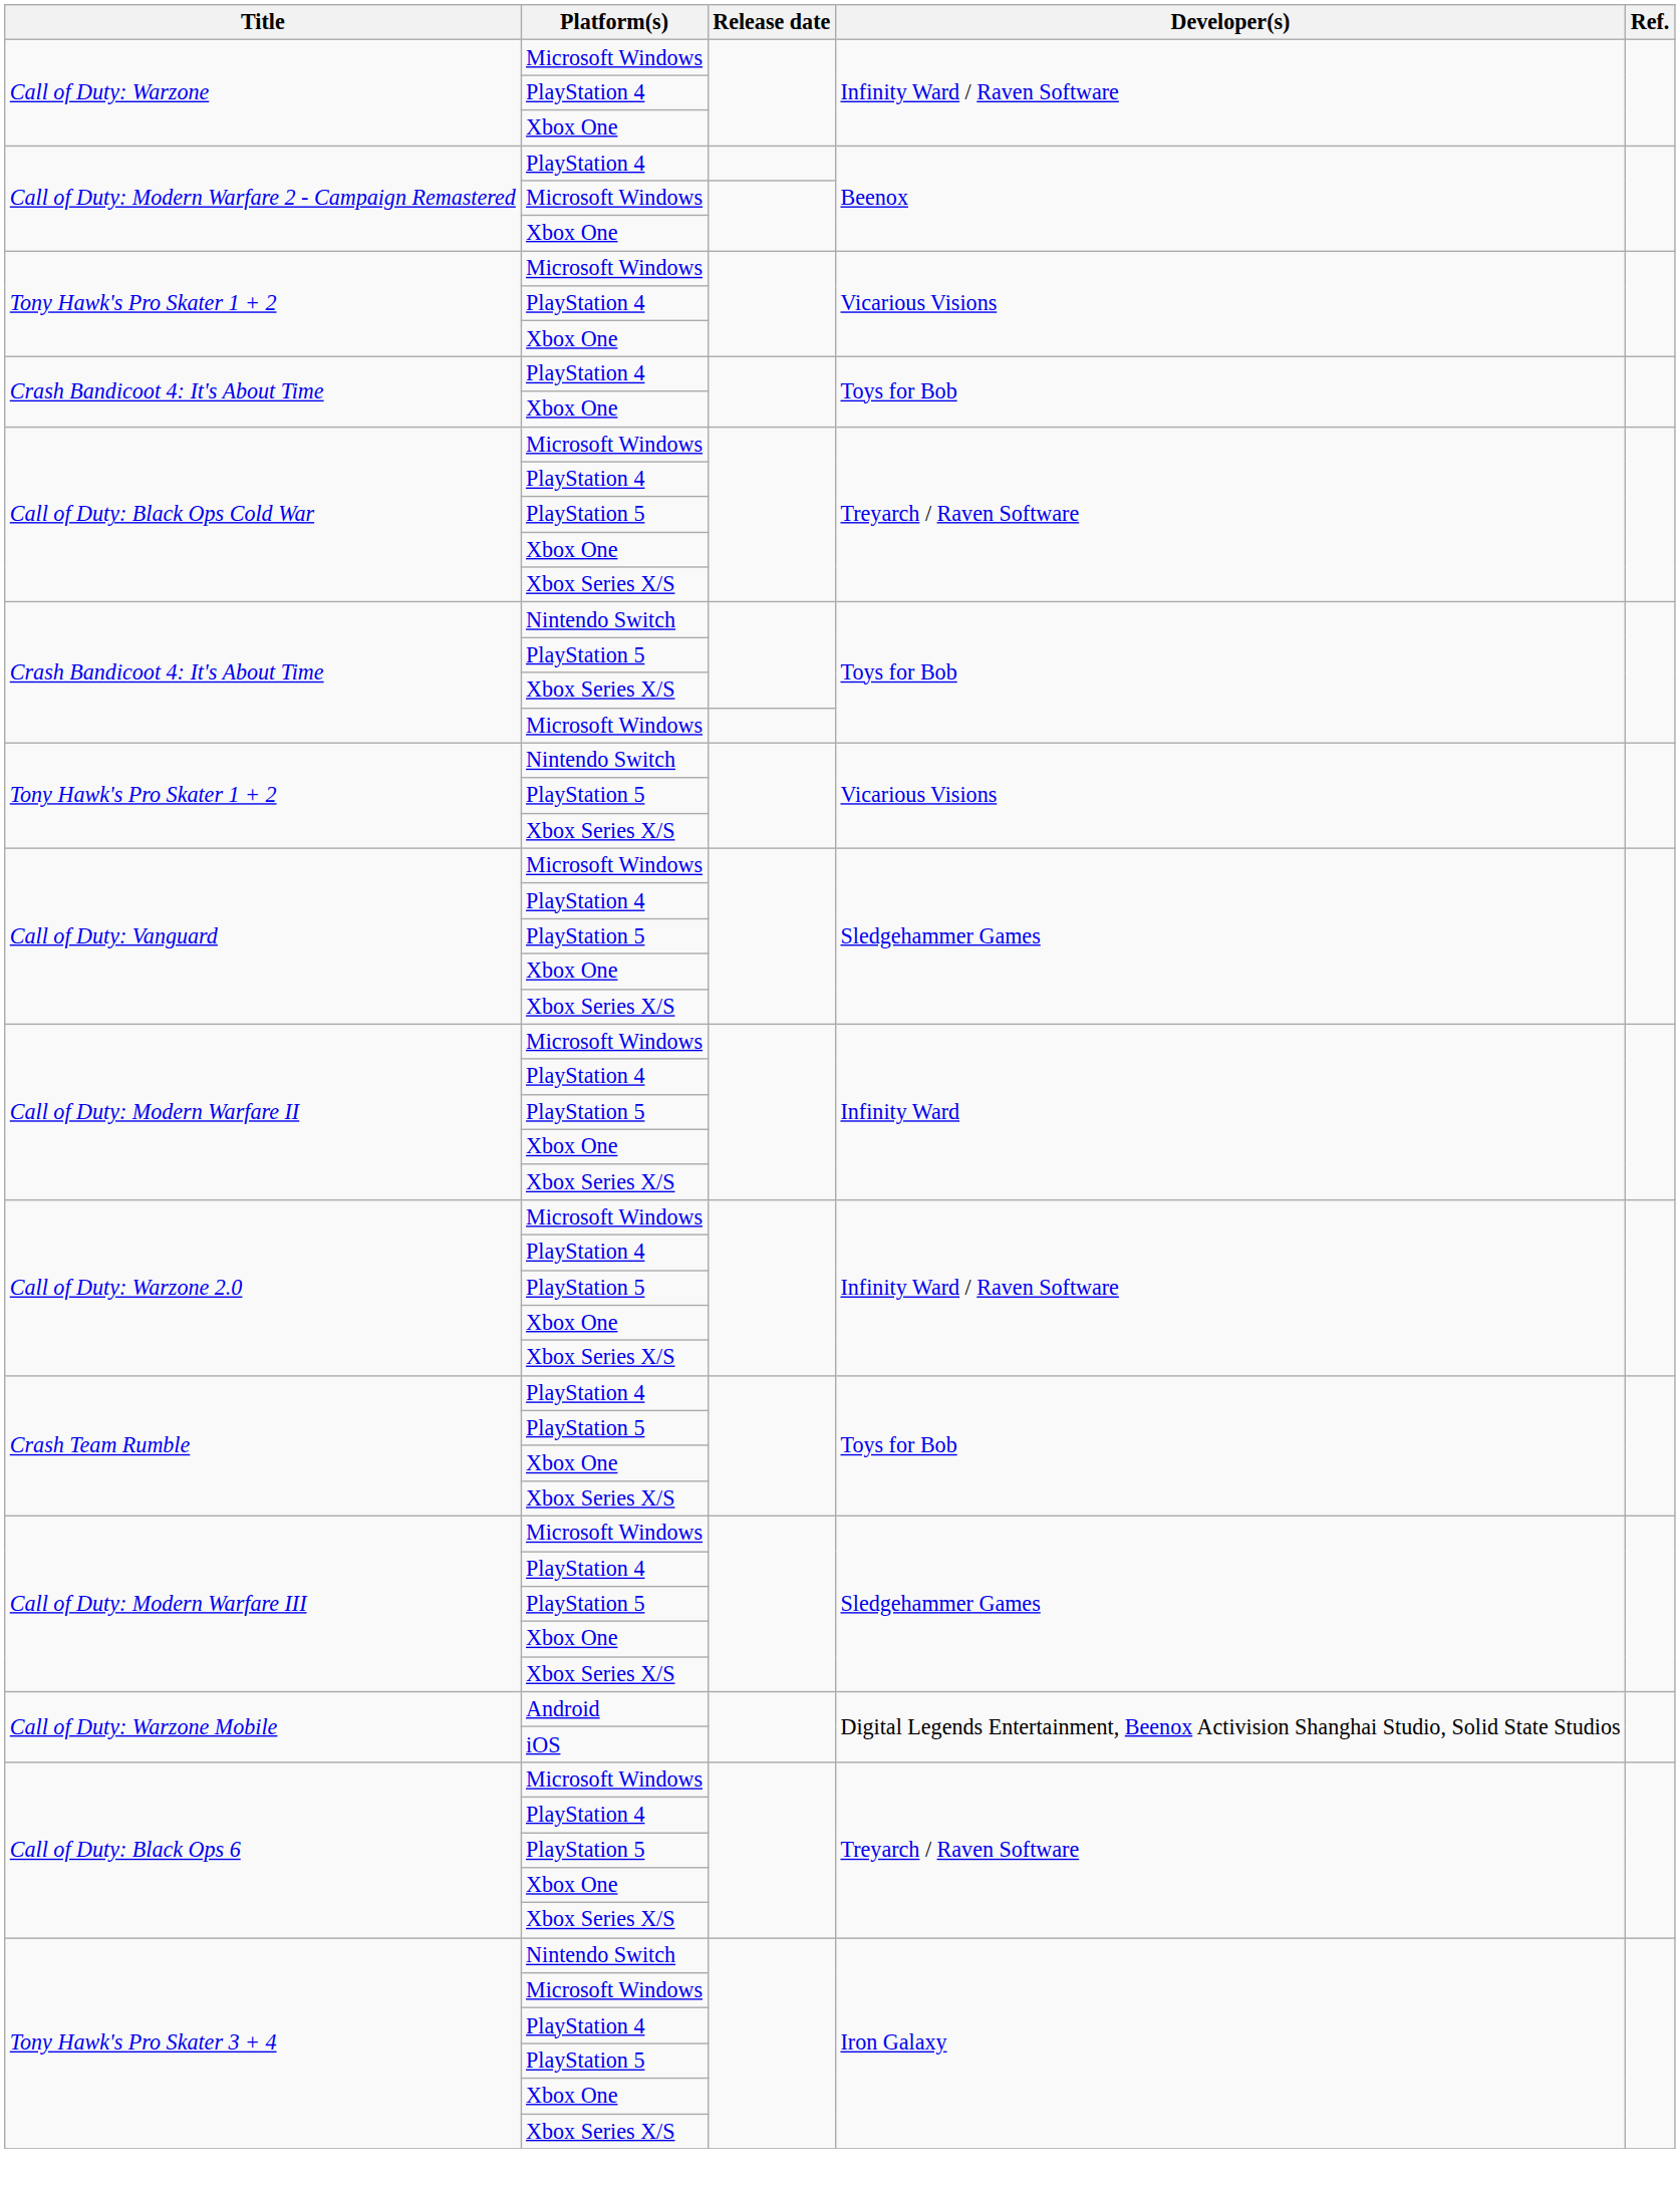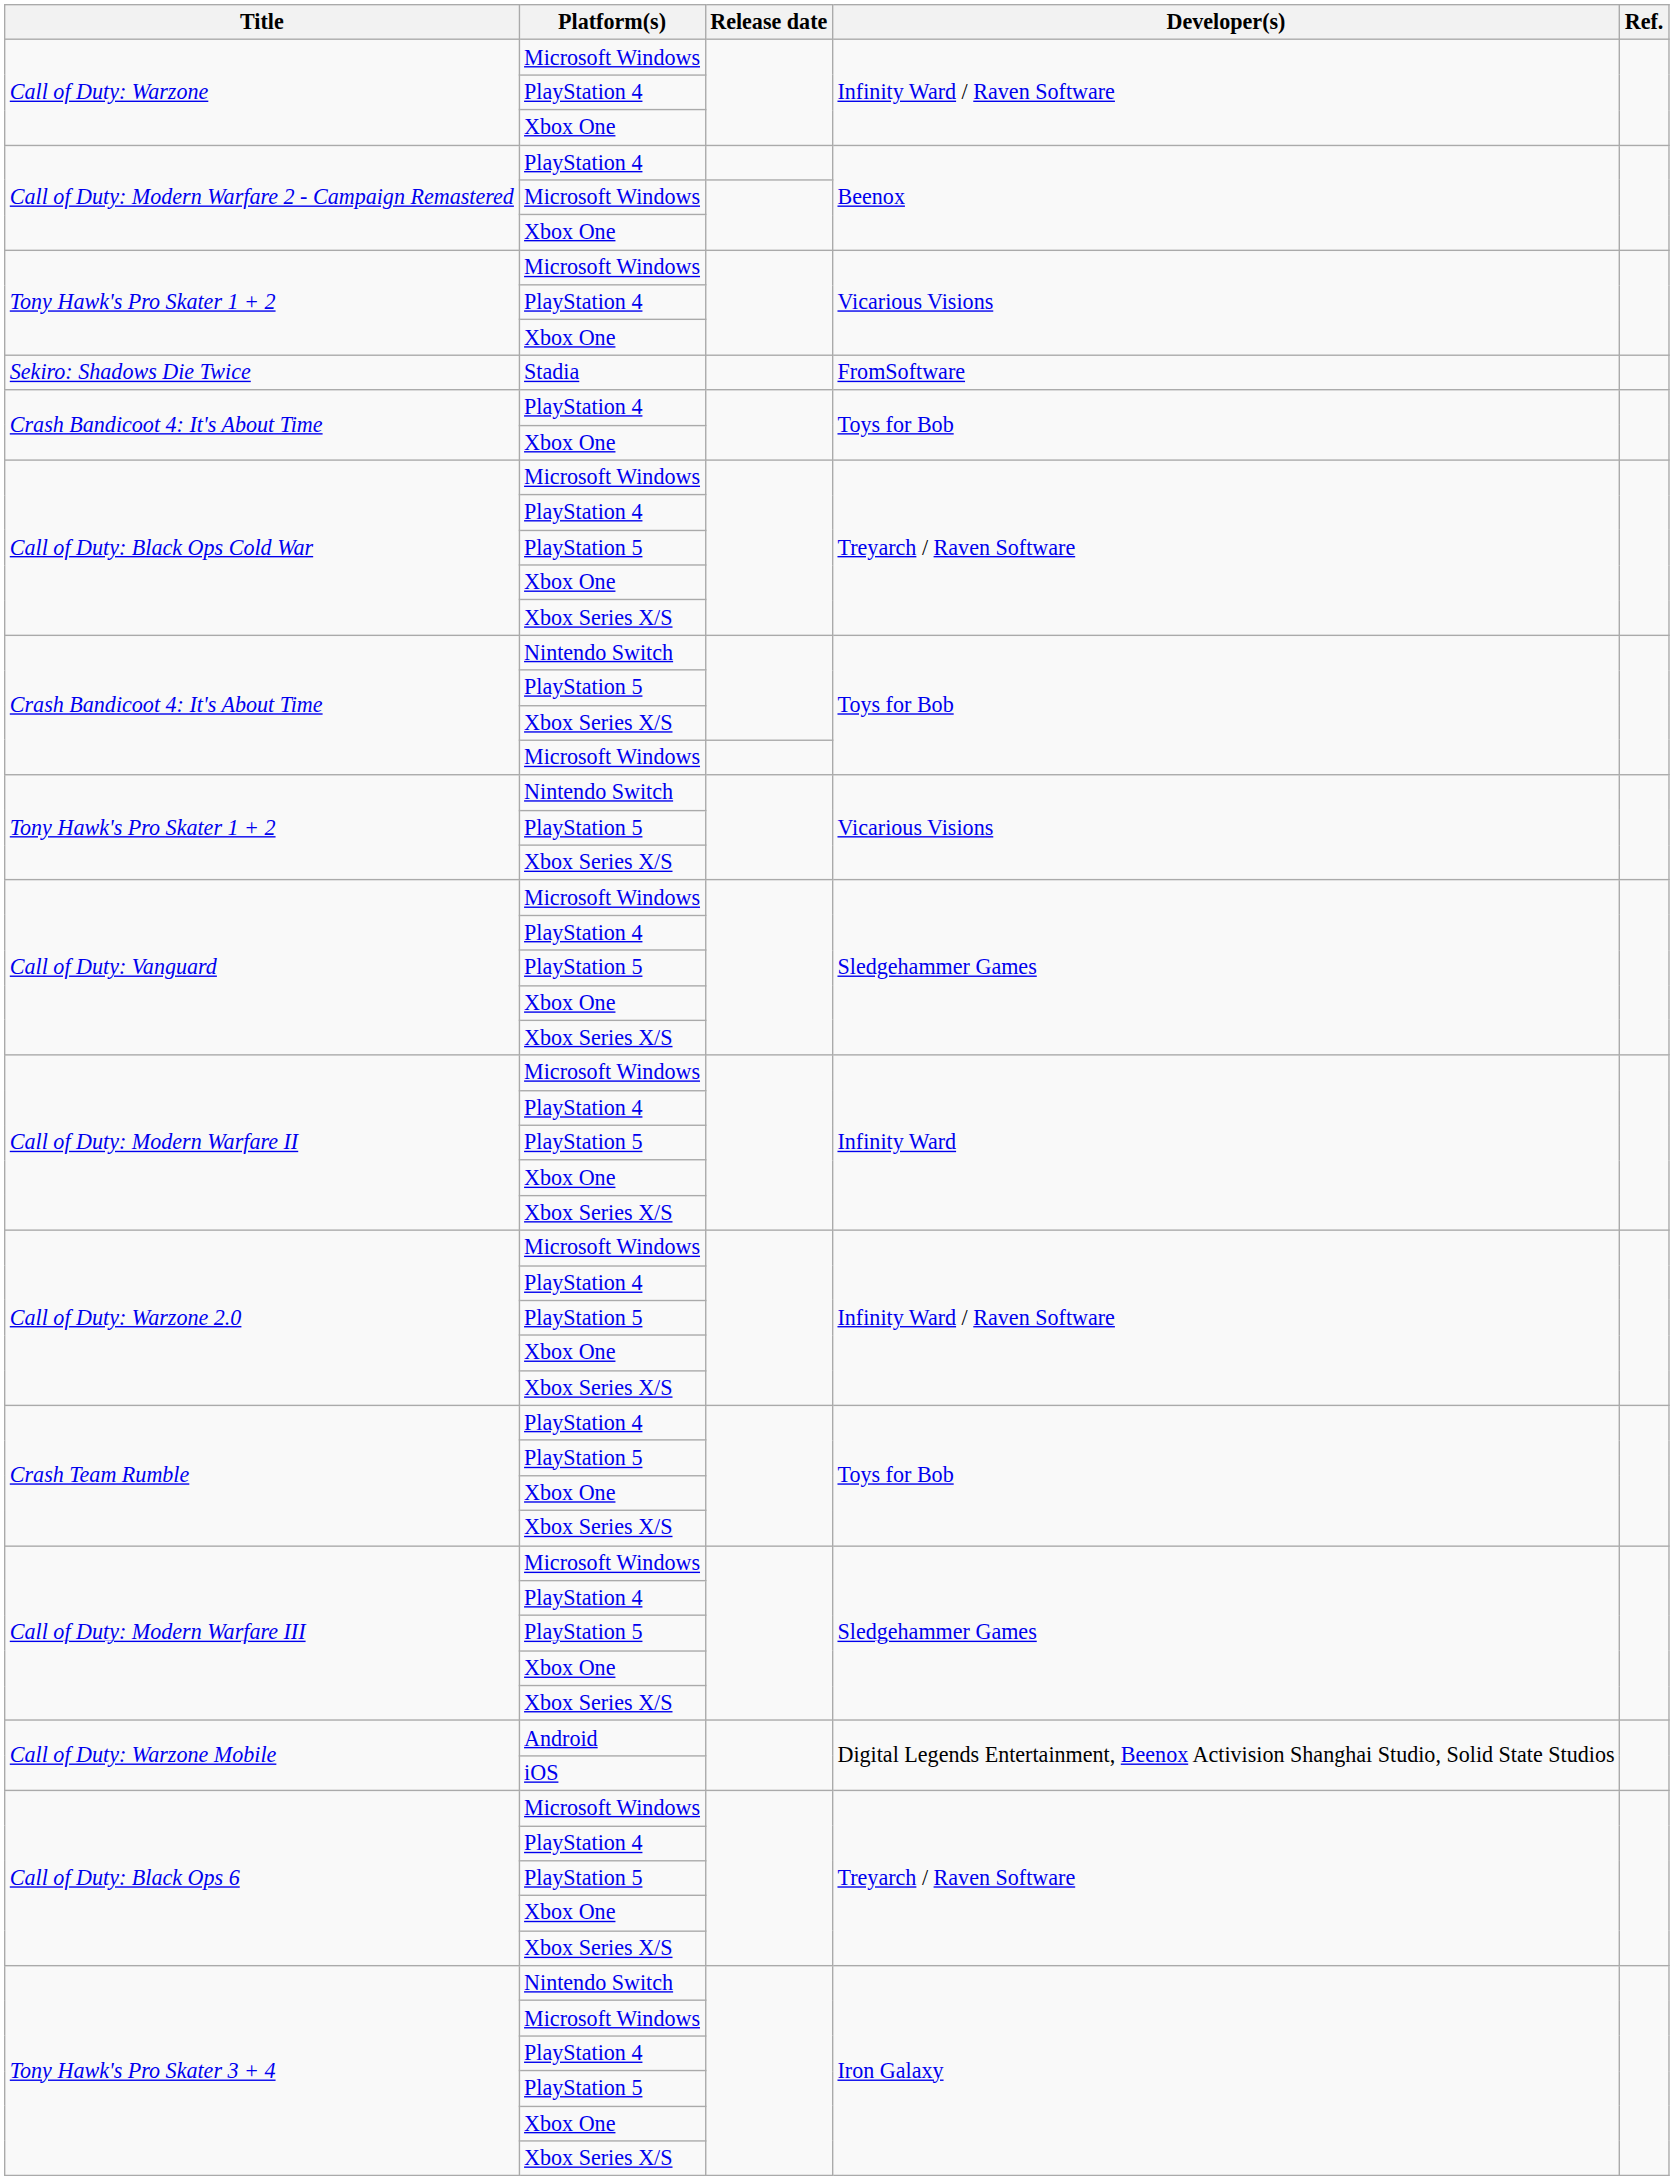+ row: Sekiro: Shadows Die Twice | Stadia | FromSoftware
